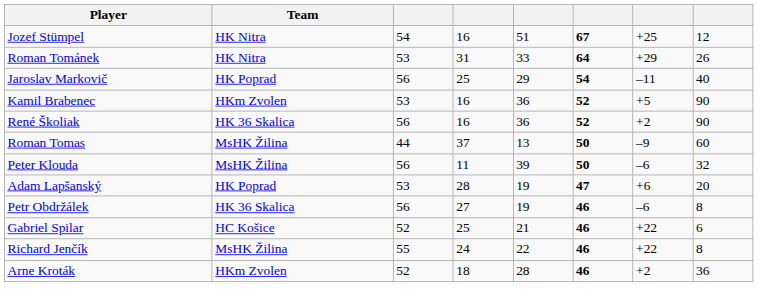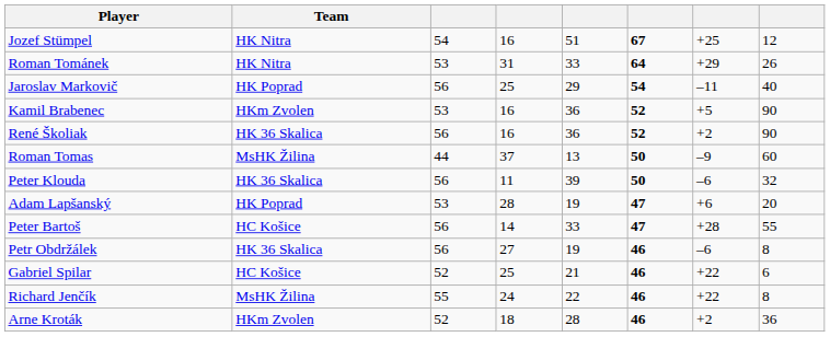Peter Klouda | Team: MsHK Žilina -> HK 36 Skalica
+ row: Peter Bartoš | HC Košice | 56 | 14 | 33 | 47 | +28 | 55
